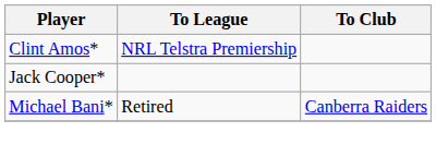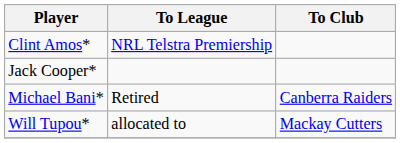+ row: Will Tupou* | allocated to | Mackay Cutters
